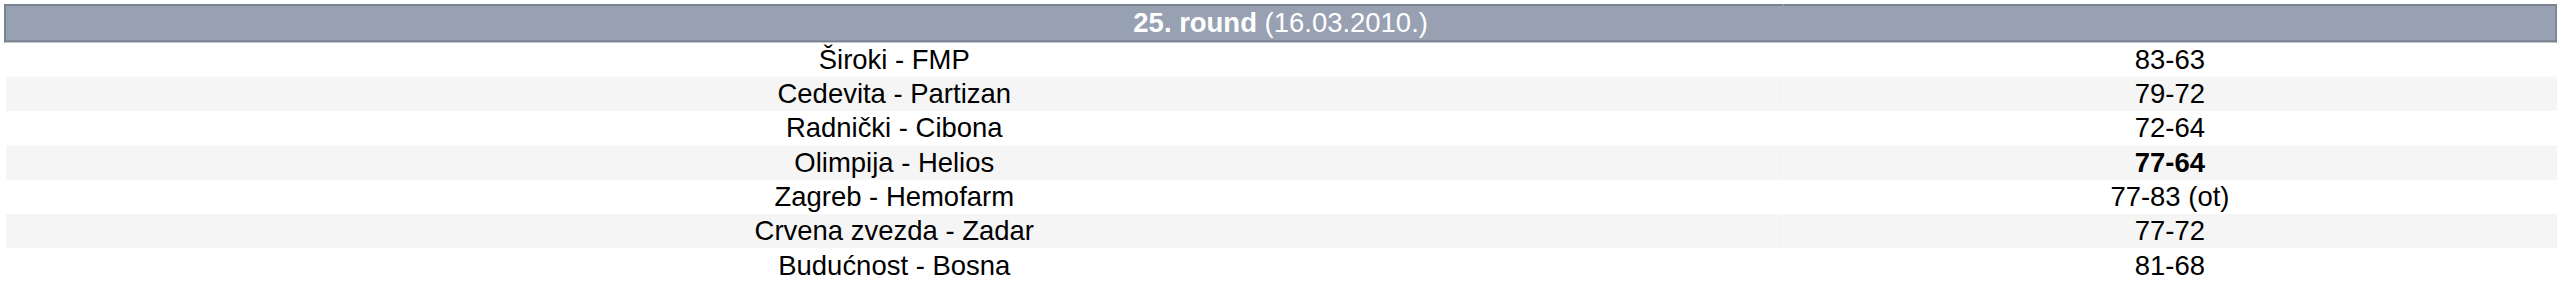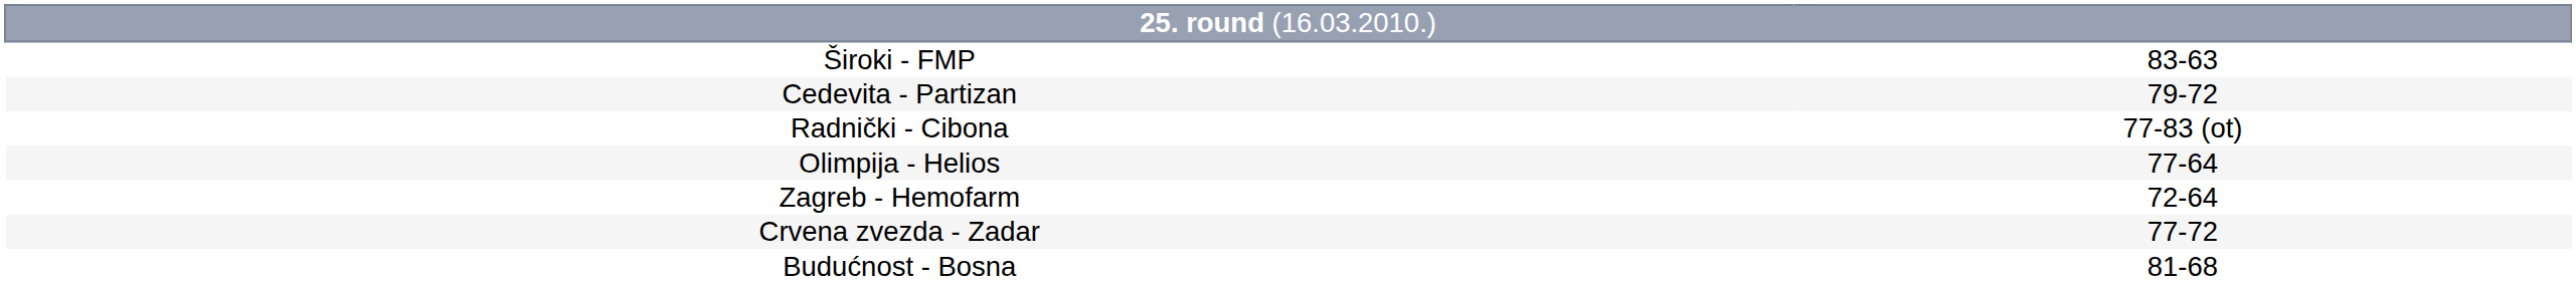Radnički - Cibona | column 2: 72-64 -> 77-83 (ot)
Olimpija - Helios | column 2: bold -> normal
Zagreb - Hemofarm | column 2: 77-83 (ot) -> 72-64
